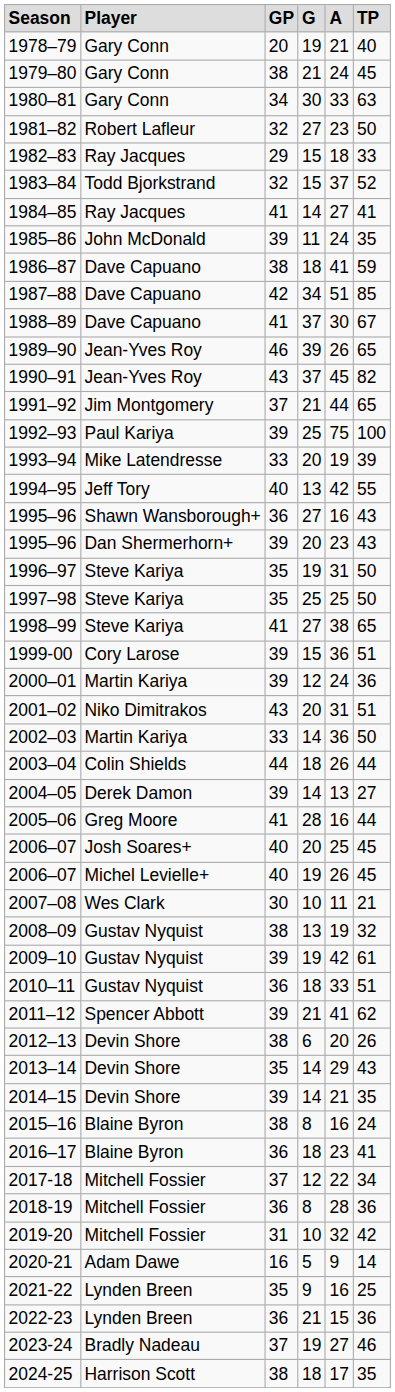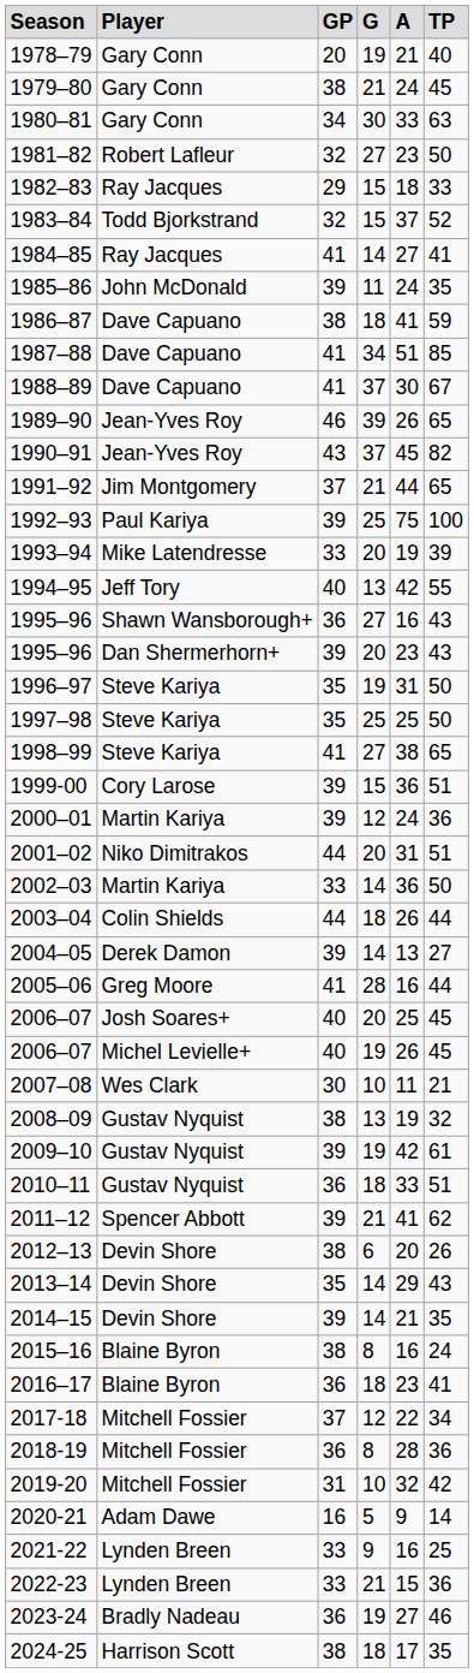1987–88 | column 3: 42 -> 41
2001–02 | column 3: 43 -> 44
2021-22 | column 3: 35 -> 33
2022-23 | column 3: 36 -> 33
2023-24 | column 3: 37 -> 36
